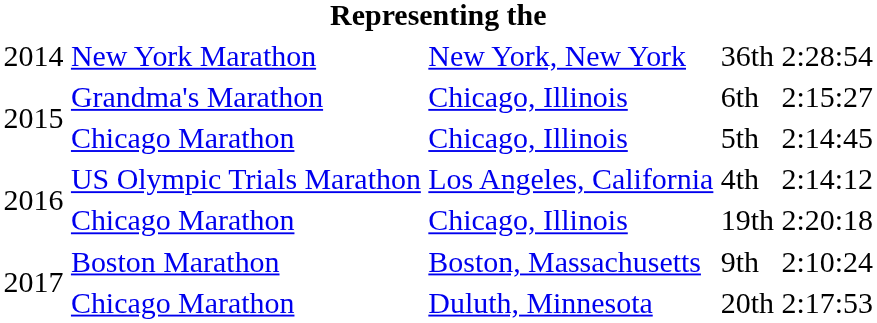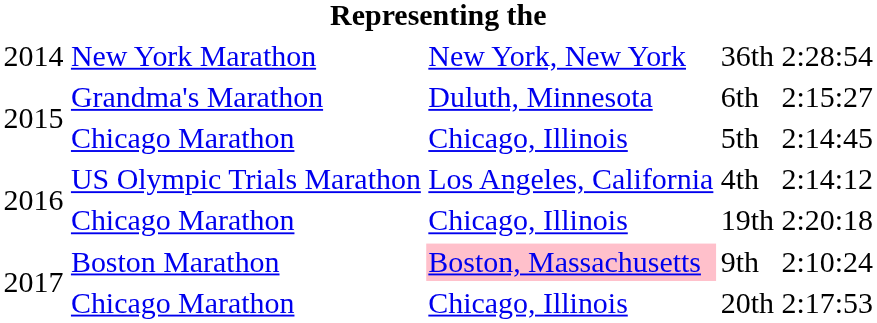6th | column 3: Chicago, Illinois -> Duluth, Minnesota
9th | column 3: no background -> pink background
20th | column 3: Duluth, Minnesota -> Chicago, Illinois
